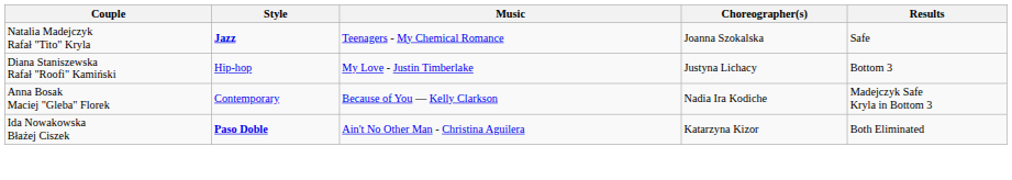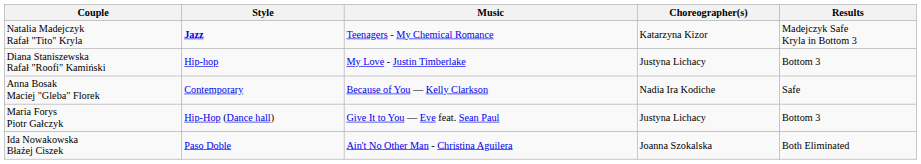Natalia Madejczyk Rafał "Tito" Kryla | Choreographer(s): Joanna Szokalska -> Katarzyna Kizor
Natalia Madejczyk Rafał "Tito" Kryla | Results: Safe -> Madejczyk Safe Kryla in Bottom 3
Anna Bosak Maciej "Gleba" Florek | Results: Madejczyk Safe Kryla in Bottom 3 -> Safe
+ row: Maria Forys Piotr Gałczyk | Hip-Hop (Dance hall) | Give It to You — Eve feat. Sean Paul | Justyna Lichacy | Bottom 3
Ida Nowakowska Błażej Ciszek | Style: bold -> normal
Ida Nowakowska Błażej Ciszek | Choreographer(s): Katarzyna Kizor -> Joanna Szokalska
